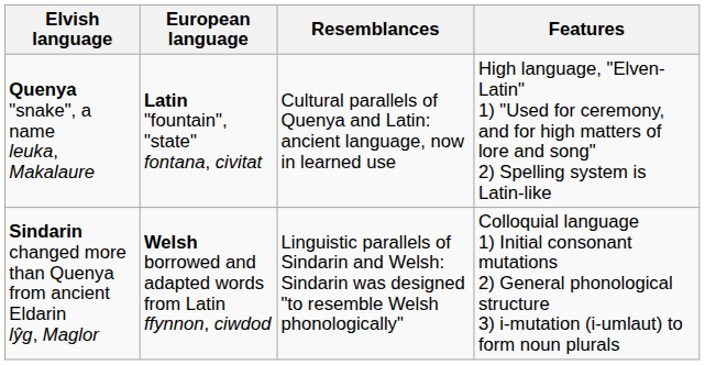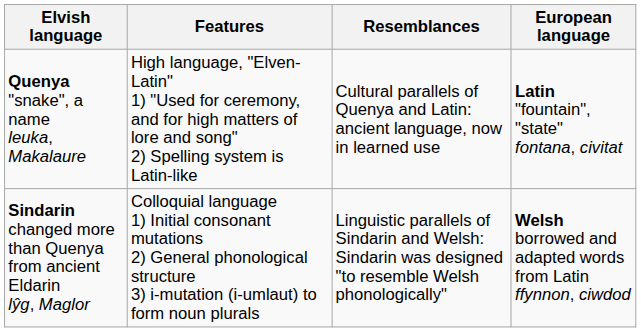columns swapped: Features <-> European language
